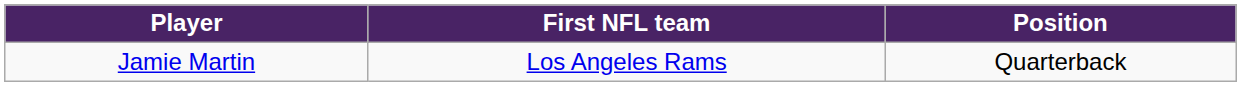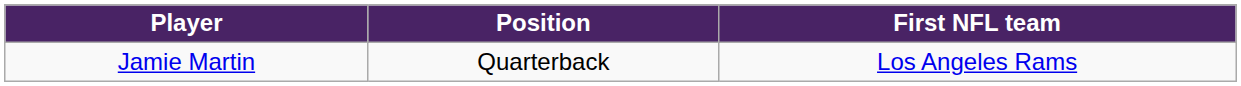columns swapped: Position <-> First NFL team
